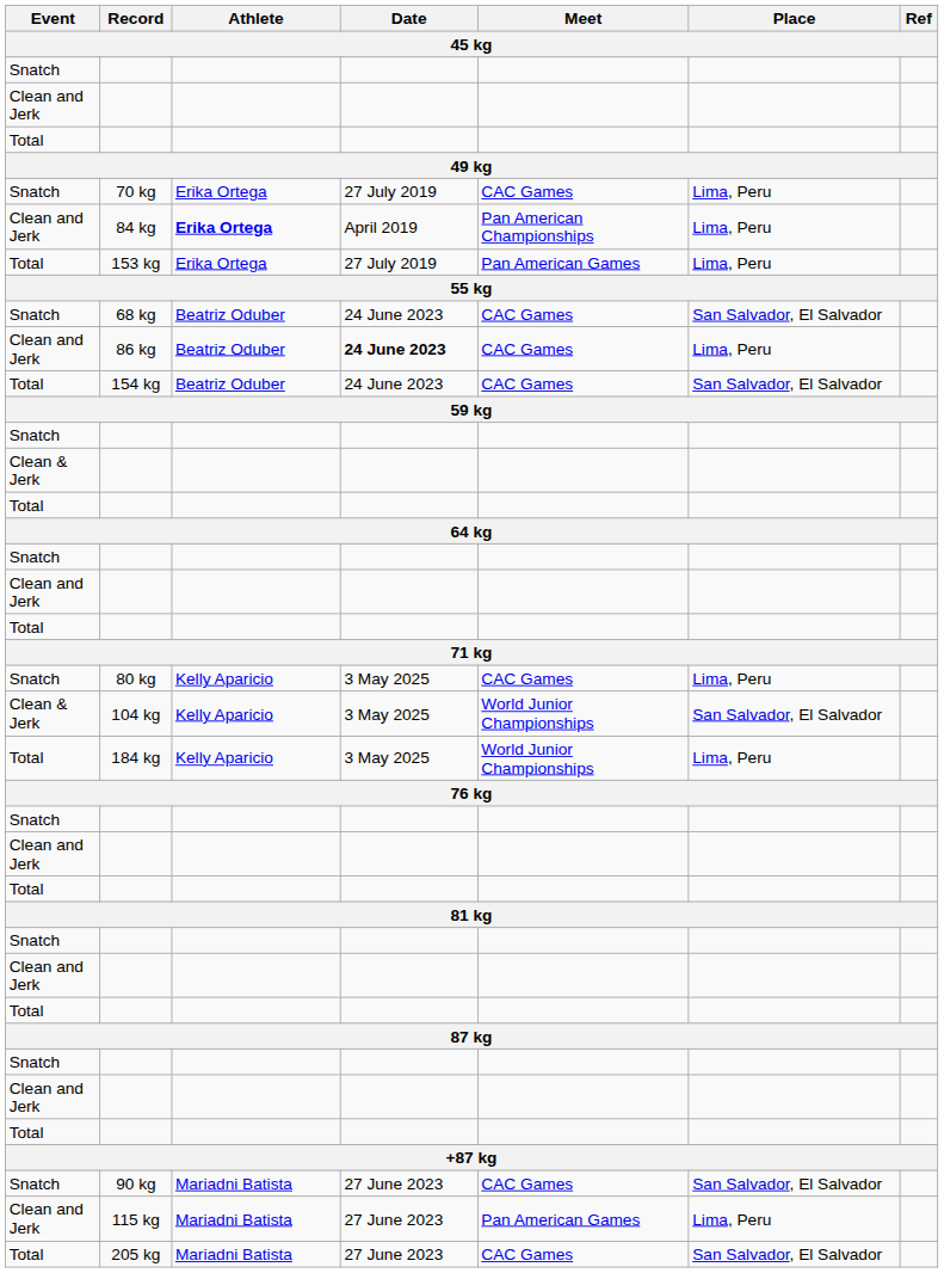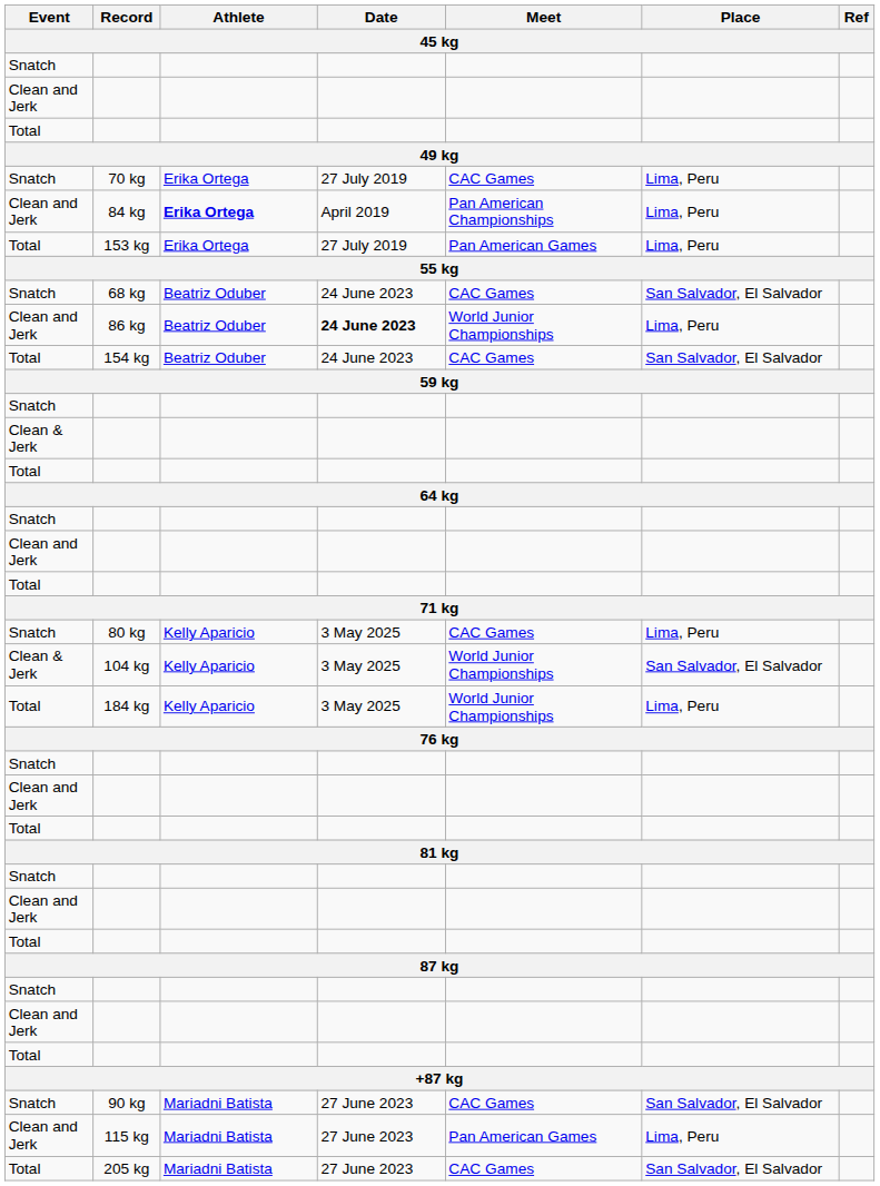86 kg | Meet: CAC Games -> World Junior Championships
